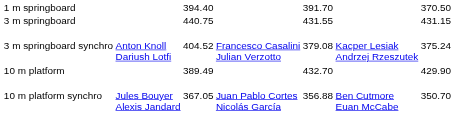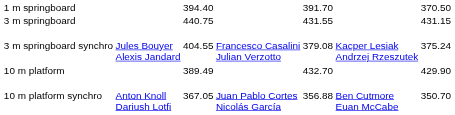3 m springboard synchro | column 2: Anton Knoll Dariush Lotfi -> Jules Bouyer Alexis Jandard
3 m springboard synchro | column 3: 404.52 -> 404.55
10 m platform synchro | column 2: Jules Bouyer Alexis Jandard -> Anton Knoll Dariush Lotfi
